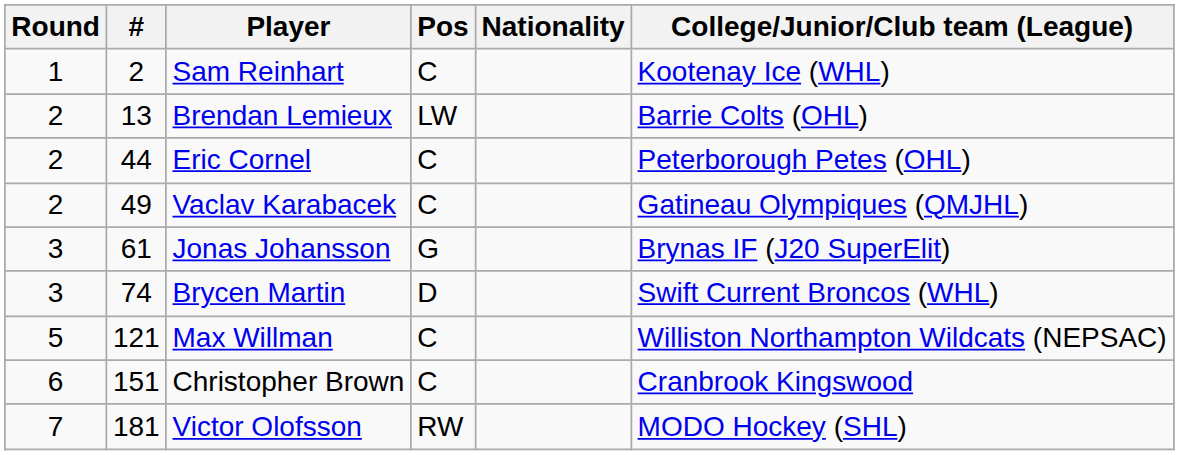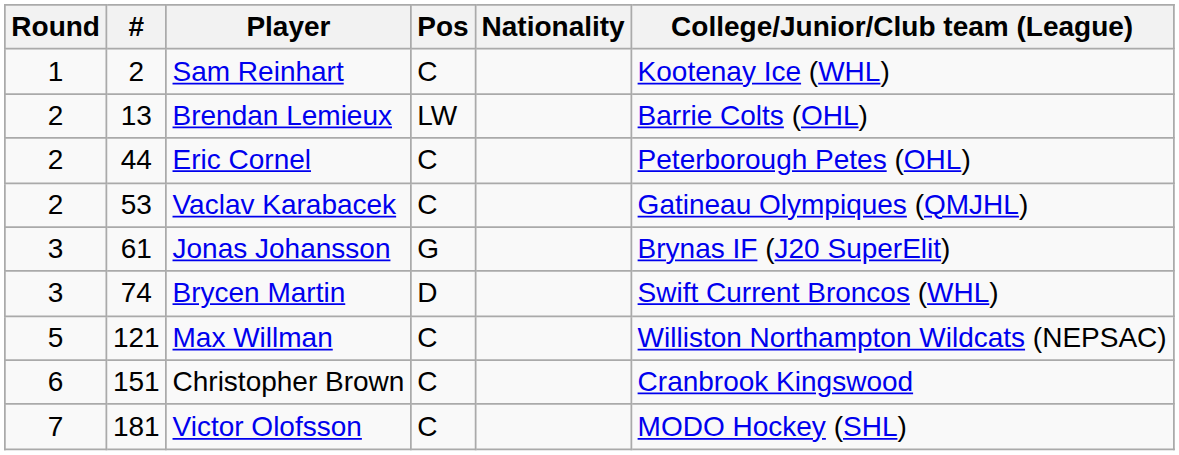Vaclav Karabacek | #: 49 -> 53
Victor Olofsson | Pos: RW -> C
